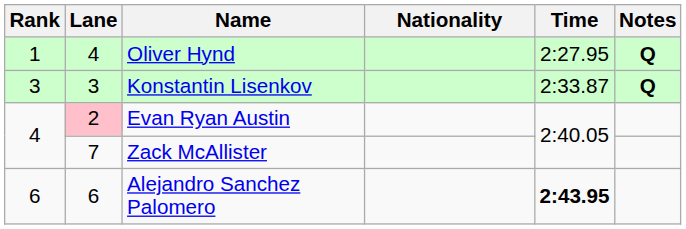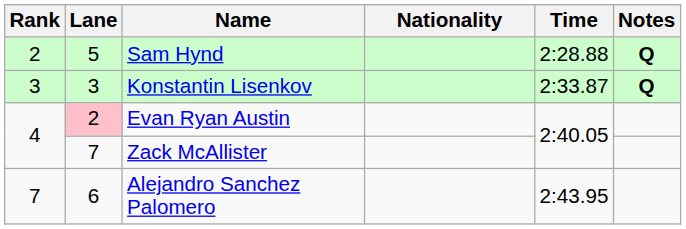- row: 1 | 4 | Oliver Hynd | 2:27.95 | Q
+ row: 2 | 5 | Sam Hynd | 2:28.88 | Q
Alejandro Sanchez Palomero | Rank: 6 -> 7
Alejandro Sanchez Palomero | Time: bold -> normal
